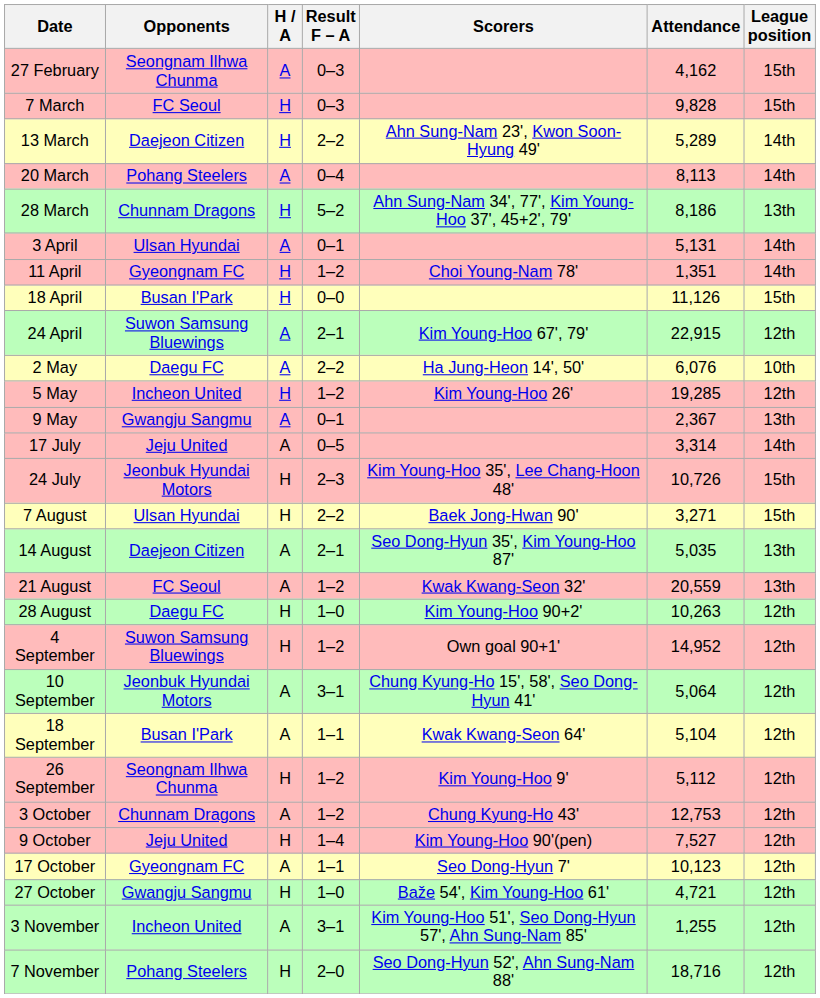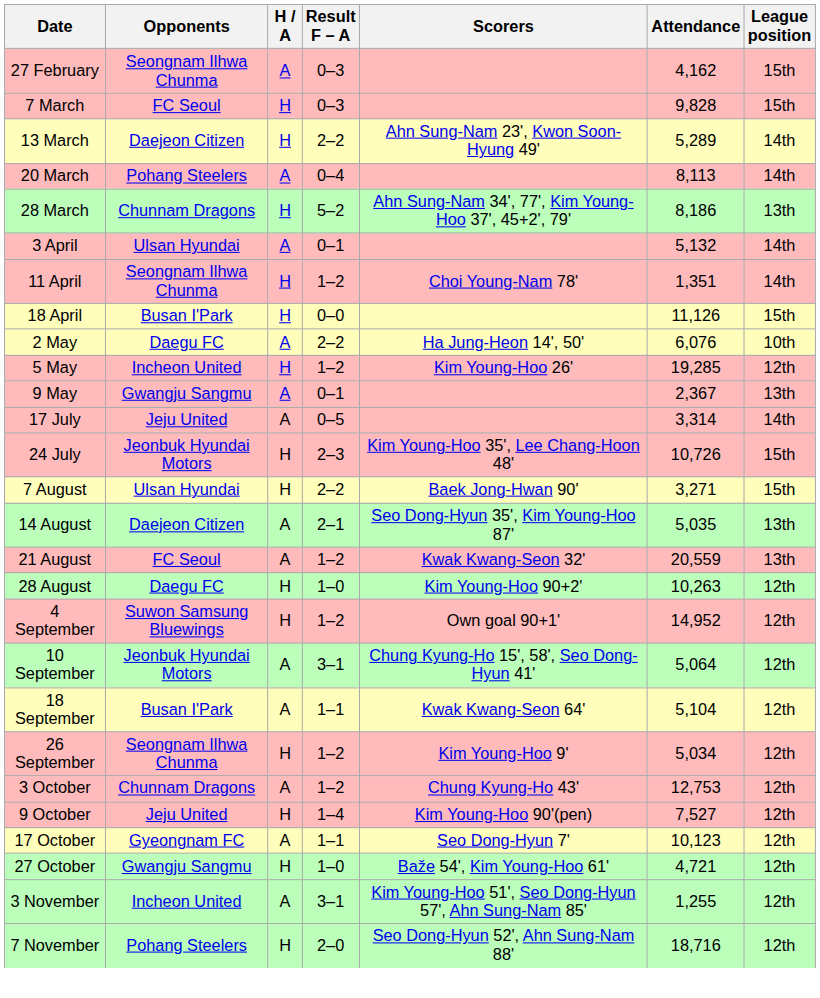3 April | Attendance: 5,131 -> 5,132
11 April | Opponents: Gyeongnam FC -> Seongnam Ilhwa Chunma
- row: 24 April | Suwon Samsung Bluewings | A | 2–1 | Kim Young-Hoo 67', 79' | 22,915 | 12th
26 September | Attendance: 5,112 -> 5,034
